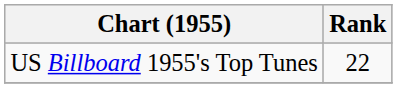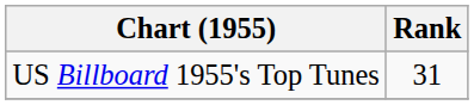US Billboard 1955's Top Tunes | Rank: 22 -> 31
